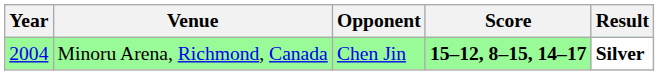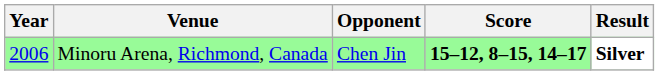Minoru Arena, Richmond, Canada | Year: 2004 -> 2006
